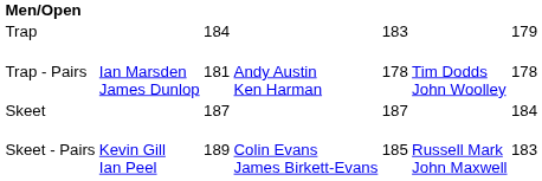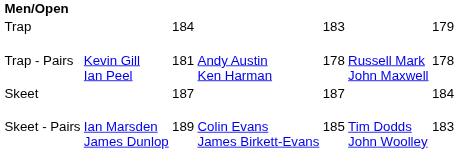Trap - Pairs | column 2: Ian Marsden James Dunlop -> Kevin Gill Ian Peel
Trap - Pairs | column 6: Tim Dodds John Woolley -> Russell Mark John Maxwell
Skeet - Pairs | column 2: Kevin Gill Ian Peel -> Ian Marsden James Dunlop
Skeet - Pairs | column 6: Russell Mark John Maxwell -> Tim Dodds John Woolley
